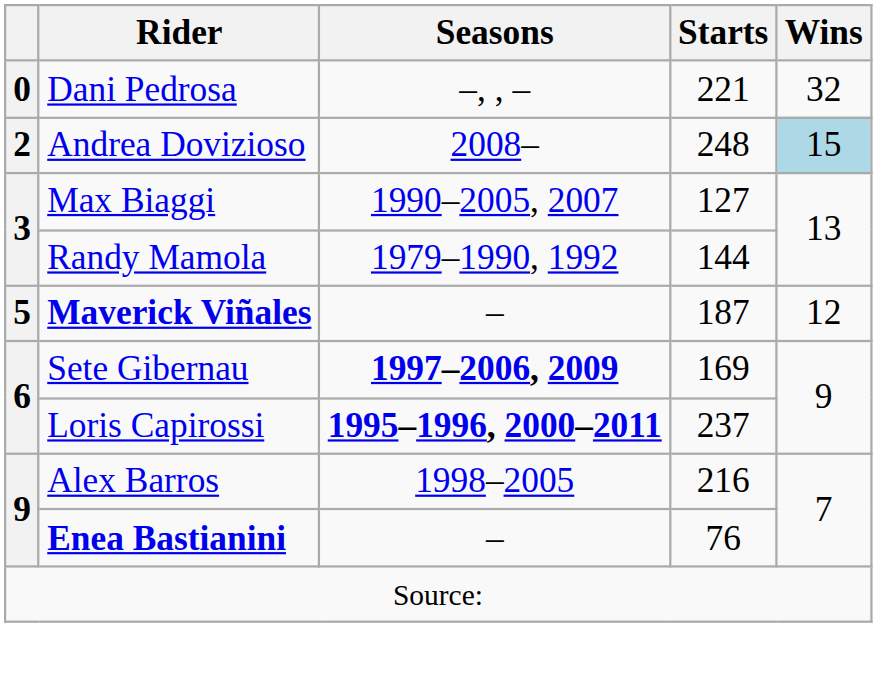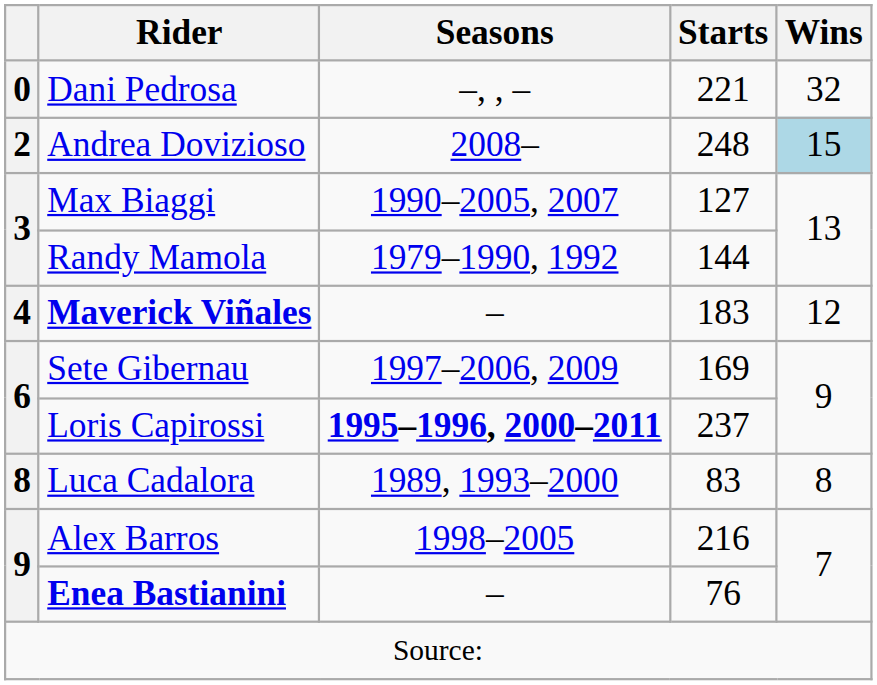Maverick Viñales | column 1: 5 -> 4
Maverick Viñales | Starts: 187 -> 183
Sete Gibernau | Seasons: bold -> normal
+ row: 8 | Luca Cadalora | 1989, 1993–2000 | 83 | 8
